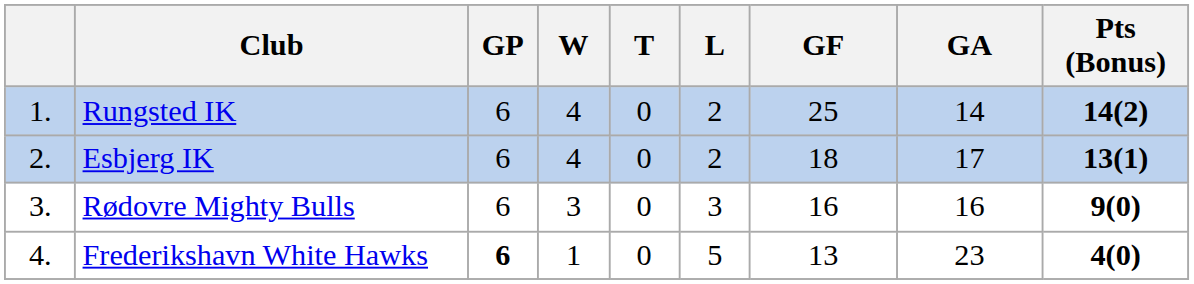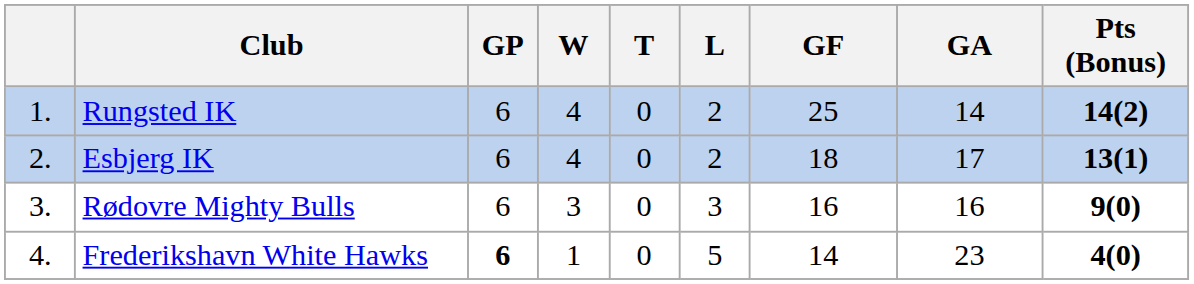Frederikshavn White Hawks | GF: 13 -> 14
